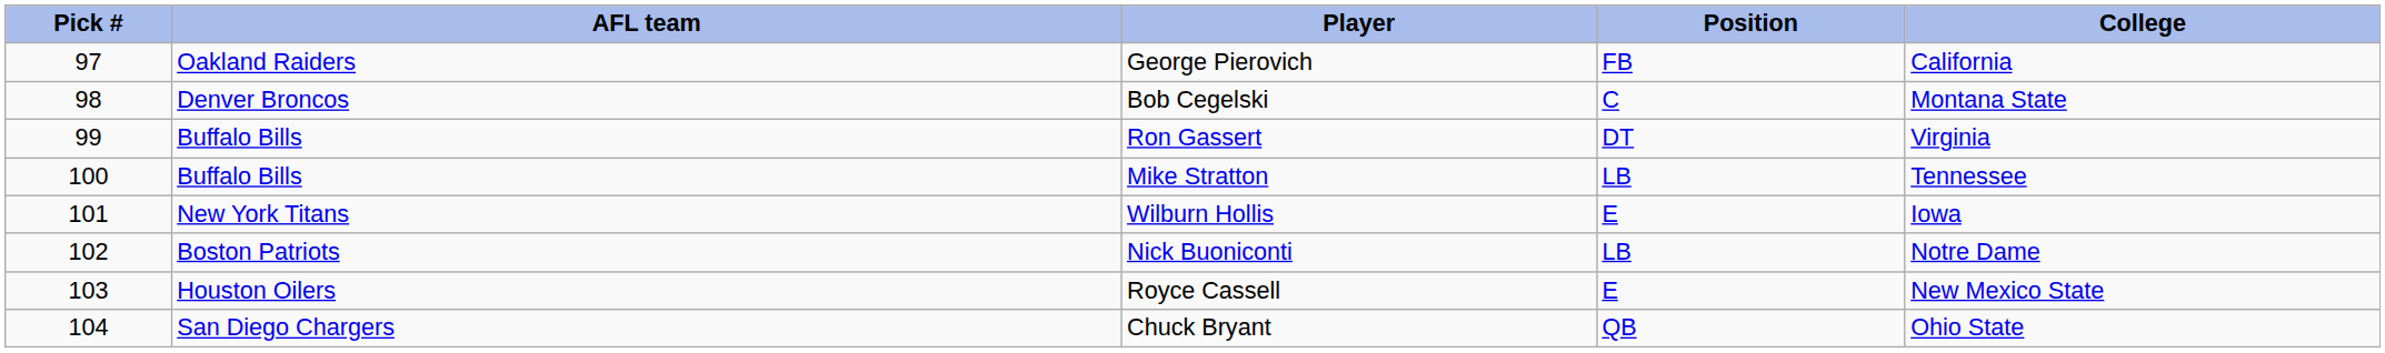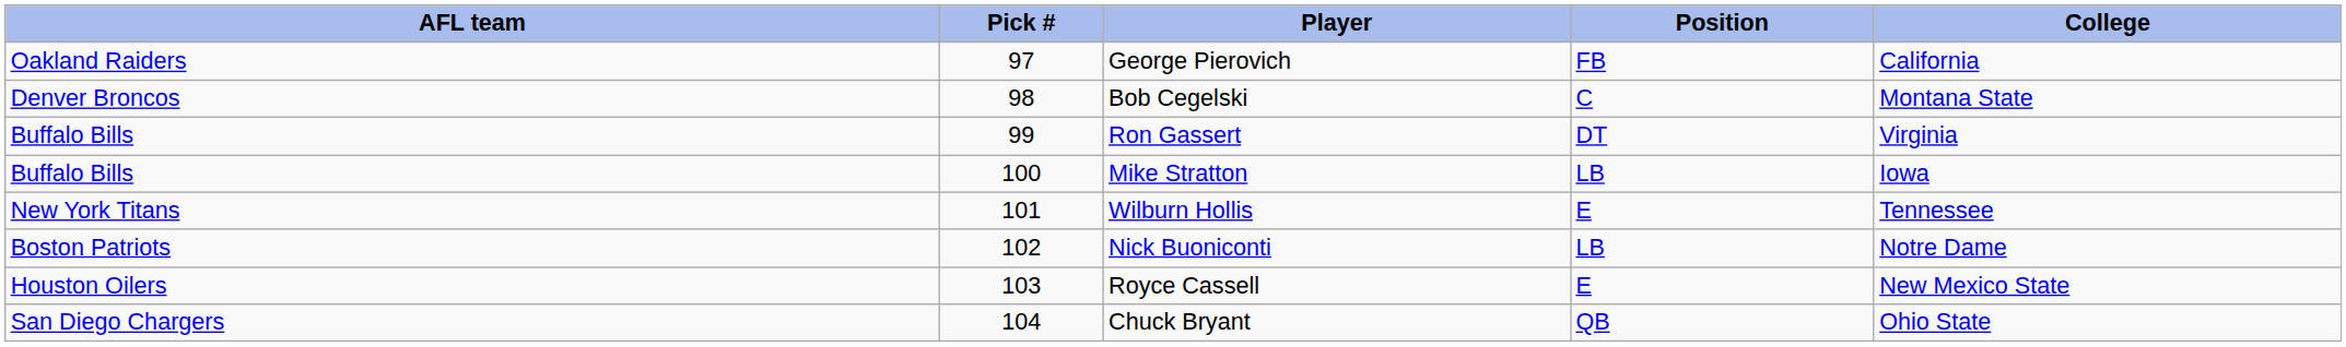columns swapped: Pick # <-> AFL team
Mike Stratton | College: Tennessee -> Iowa
Wilburn Hollis | College: Iowa -> Tennessee
